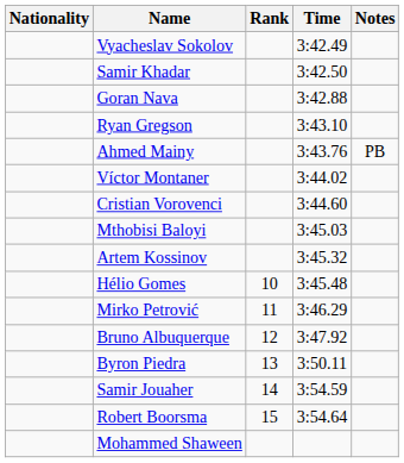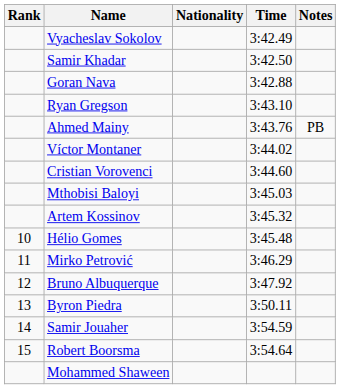columns swapped: Rank <-> Nationality
